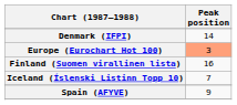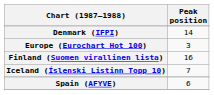Europe (Eurochart Hot 100) | Peak position: lightsalmon background -> no background
Spain (AFYVE) | Peak position: 9 -> 6
